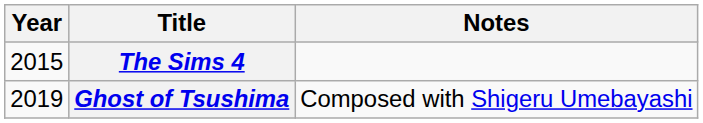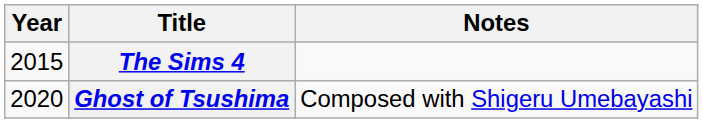Ghost of Tsushima | Year: 2019 -> 2020
